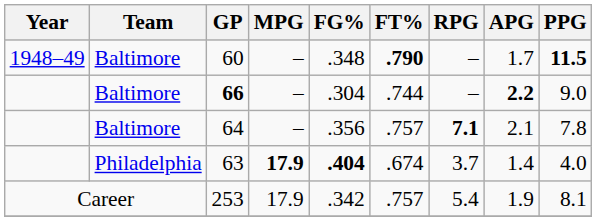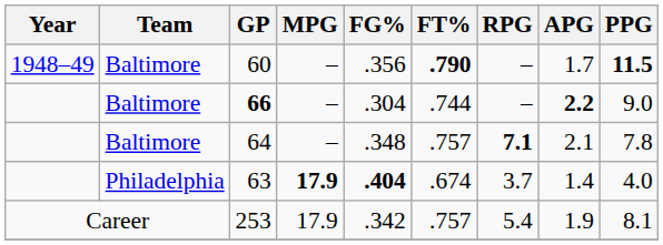60 | FG%: .348 -> .356
64 | FG%: .356 -> .348
